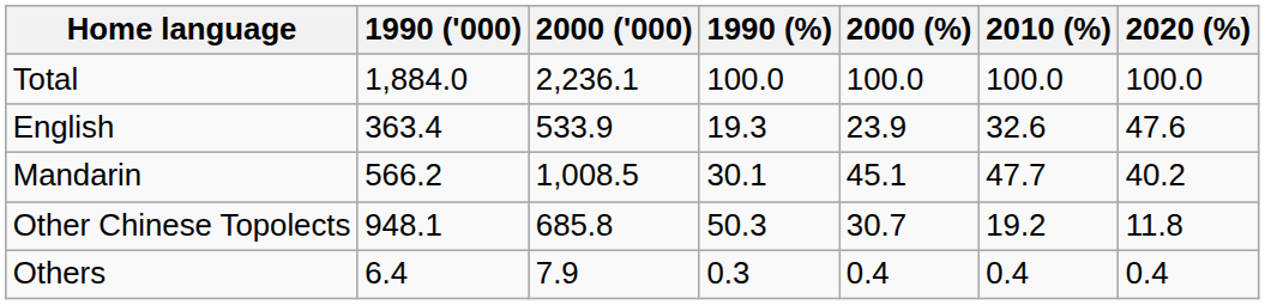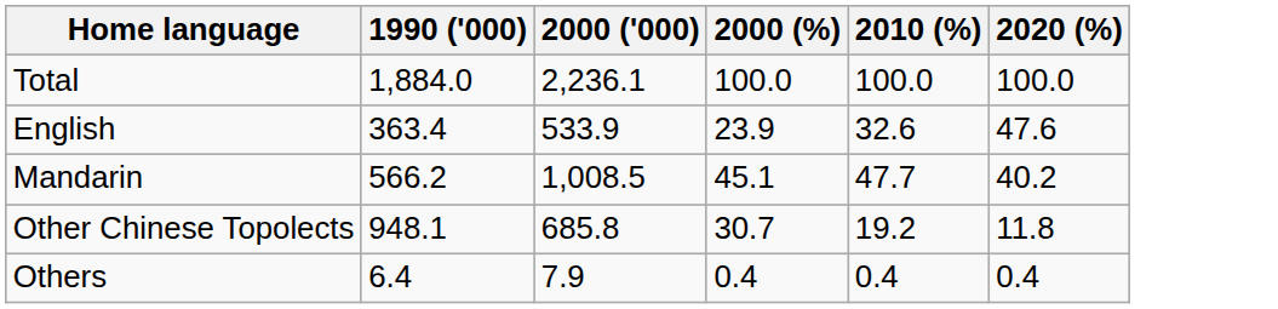- column: 1990 (%) | 100.0 | 19.3 | 30.1 | 50.3 | 0.3
